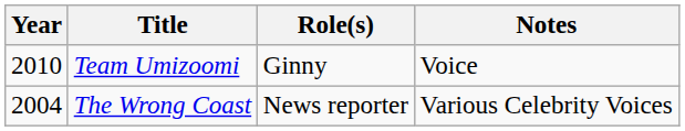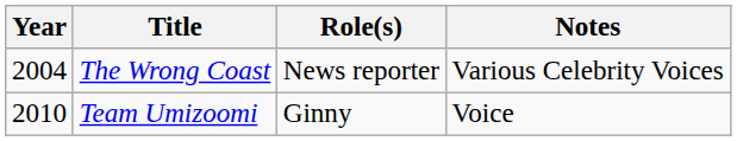rows swapped: The Wrong Coast <-> Team Umizoomi
